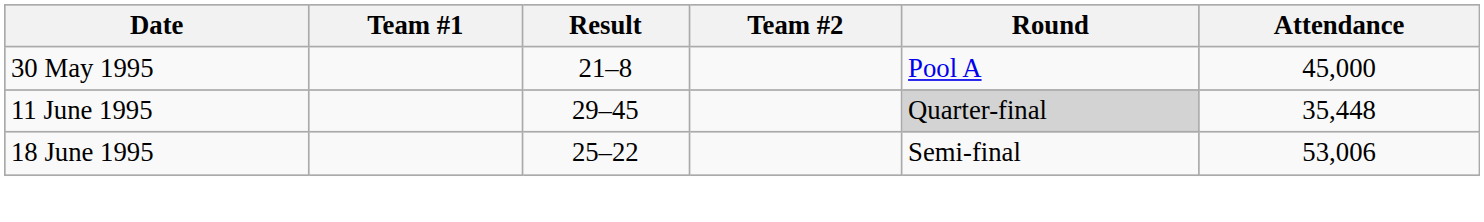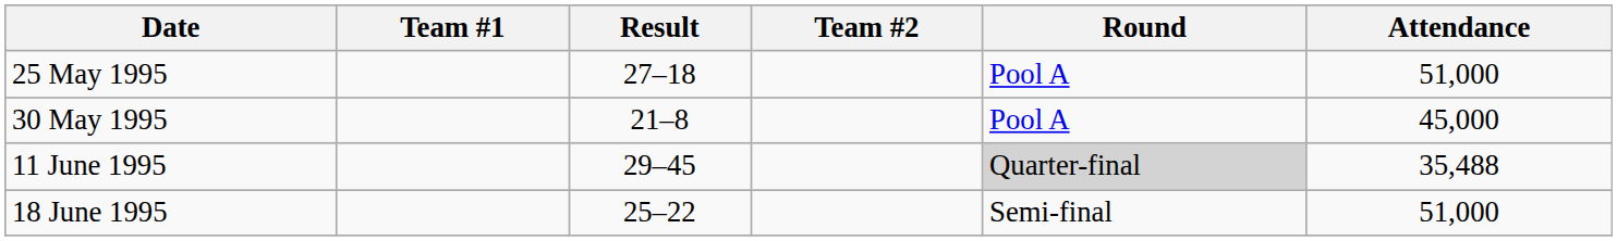+ row: 25 May 1995 | 27–18 | Pool A | 51,000
11 June 1995 | Attendance: 35,448 -> 35,488
18 June 1995 | Attendance: 53,006 -> 51,000
